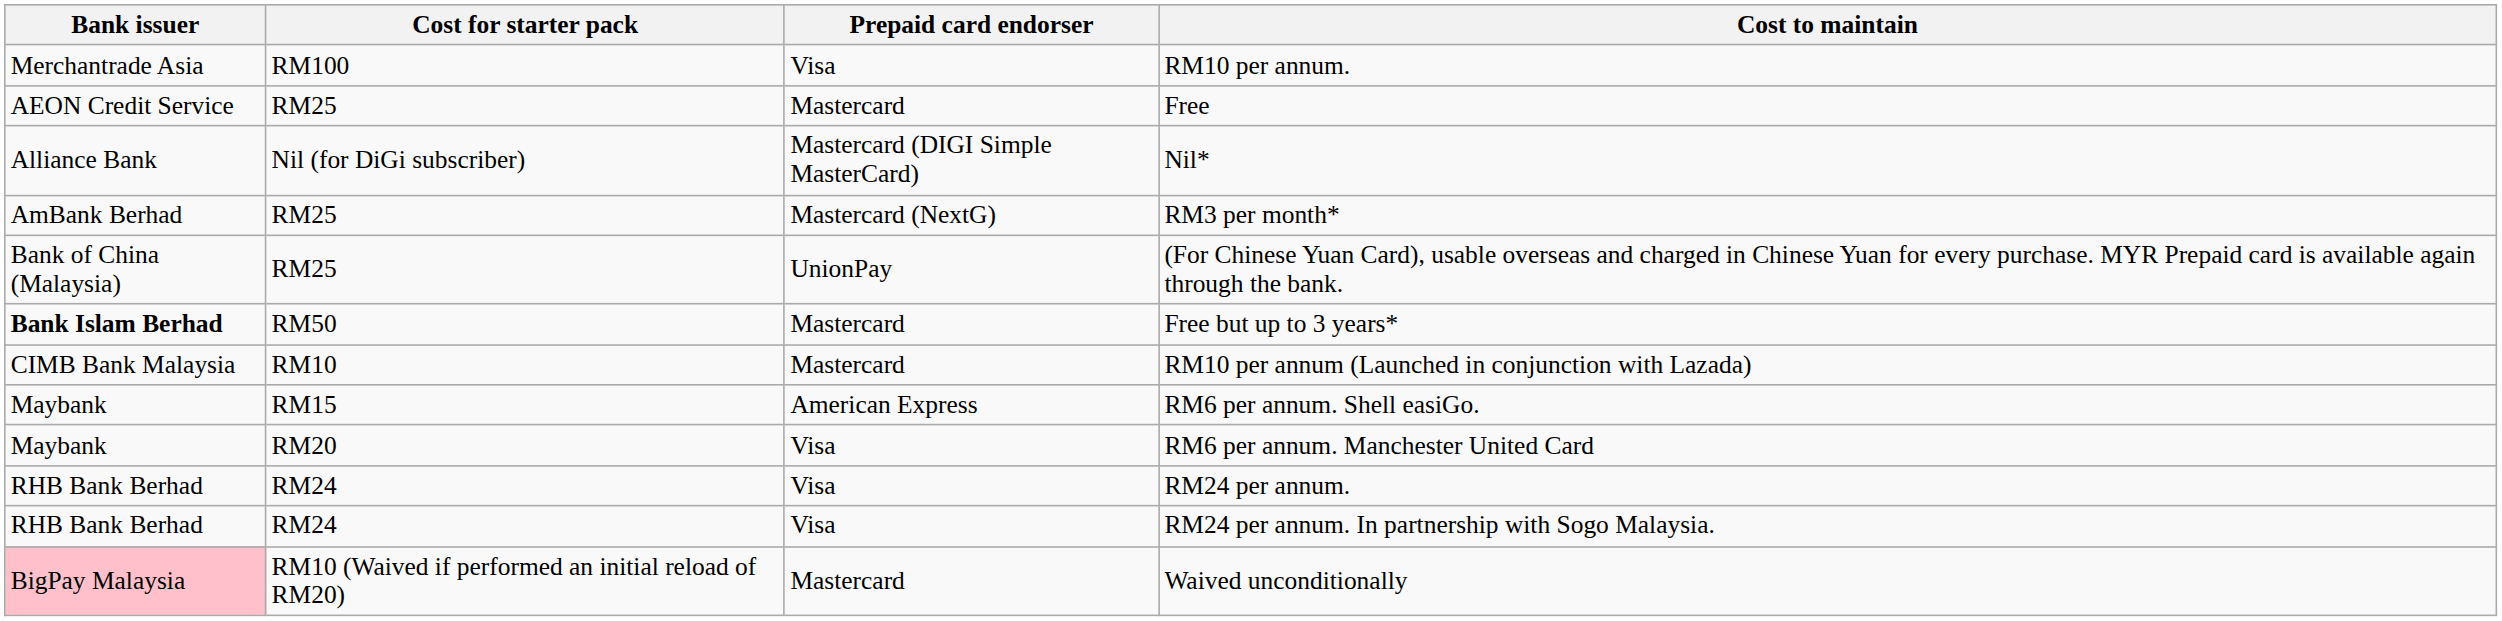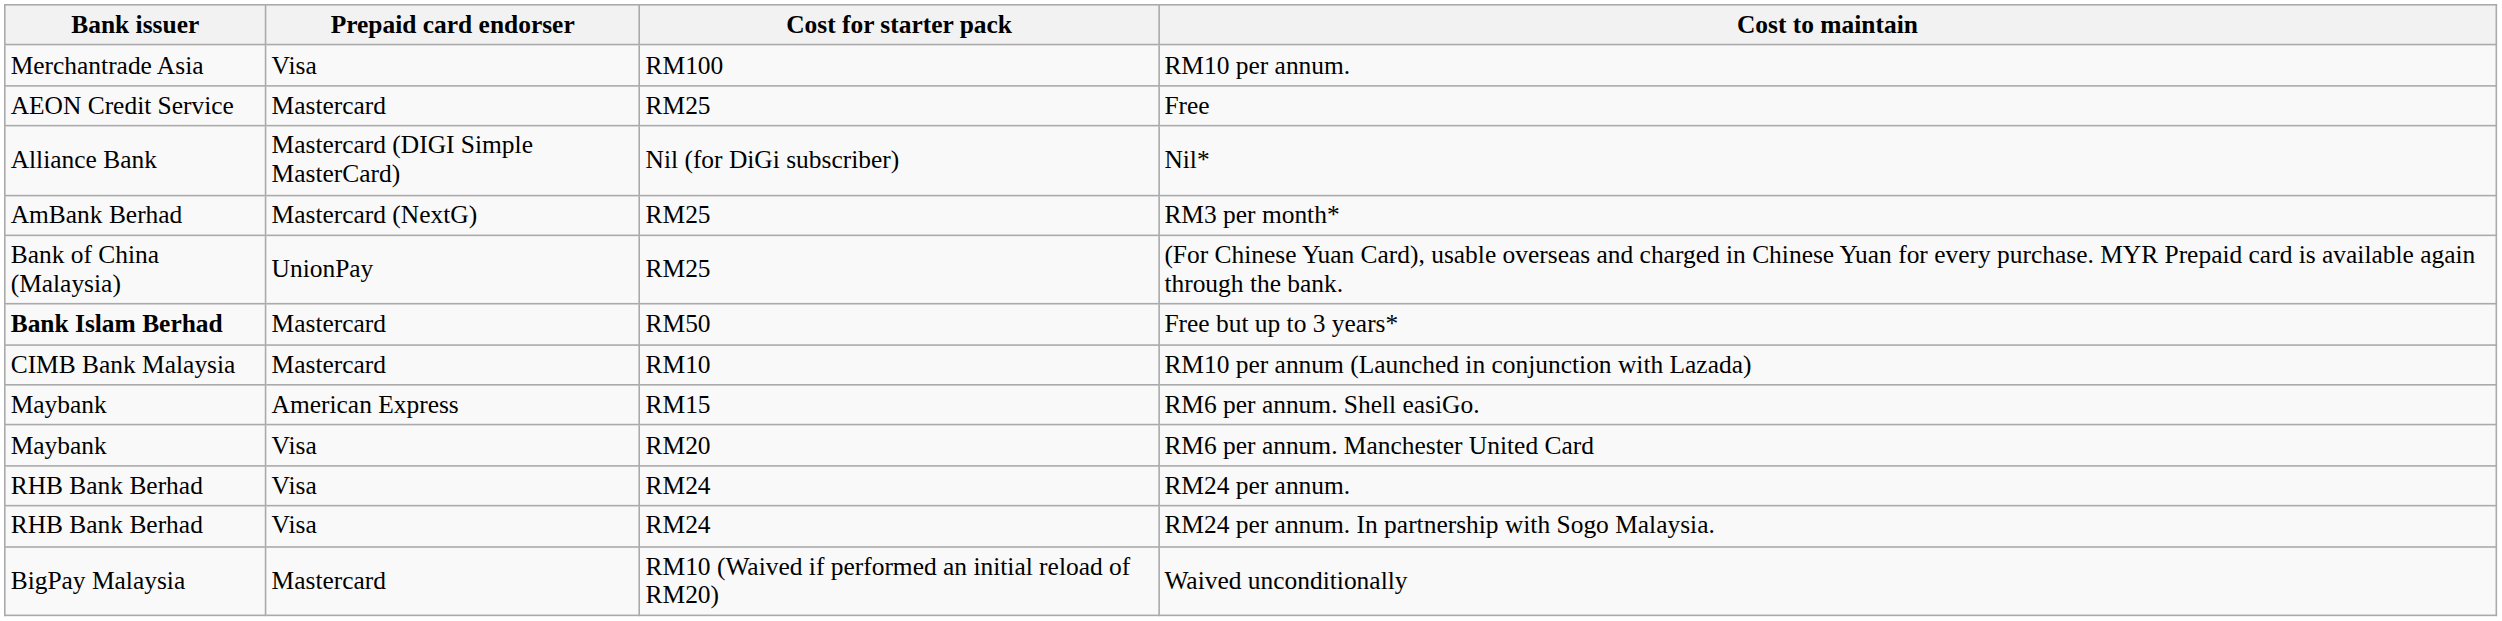columns swapped: Prepaid card endorser <-> Cost for starter pack
Waived unconditionally | Bank issuer: pink background -> no background
